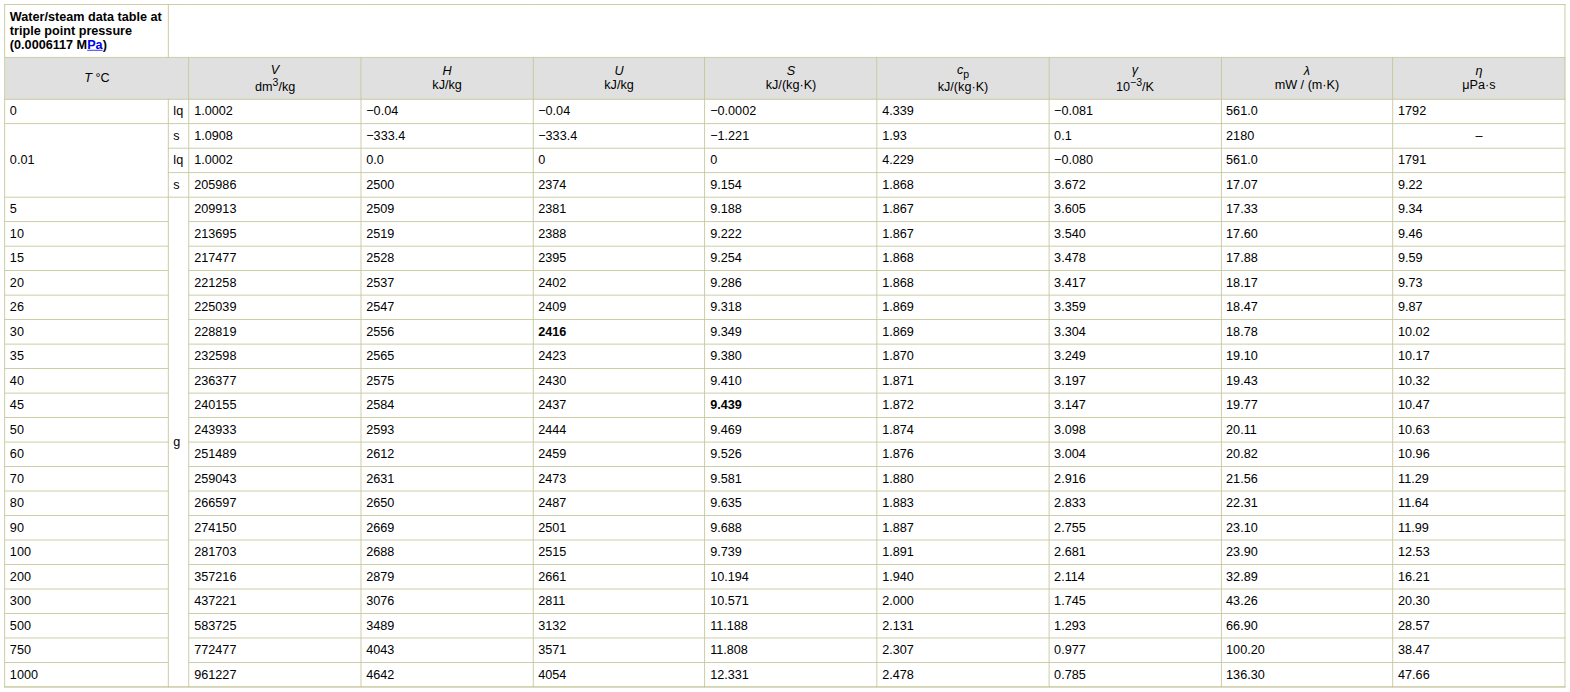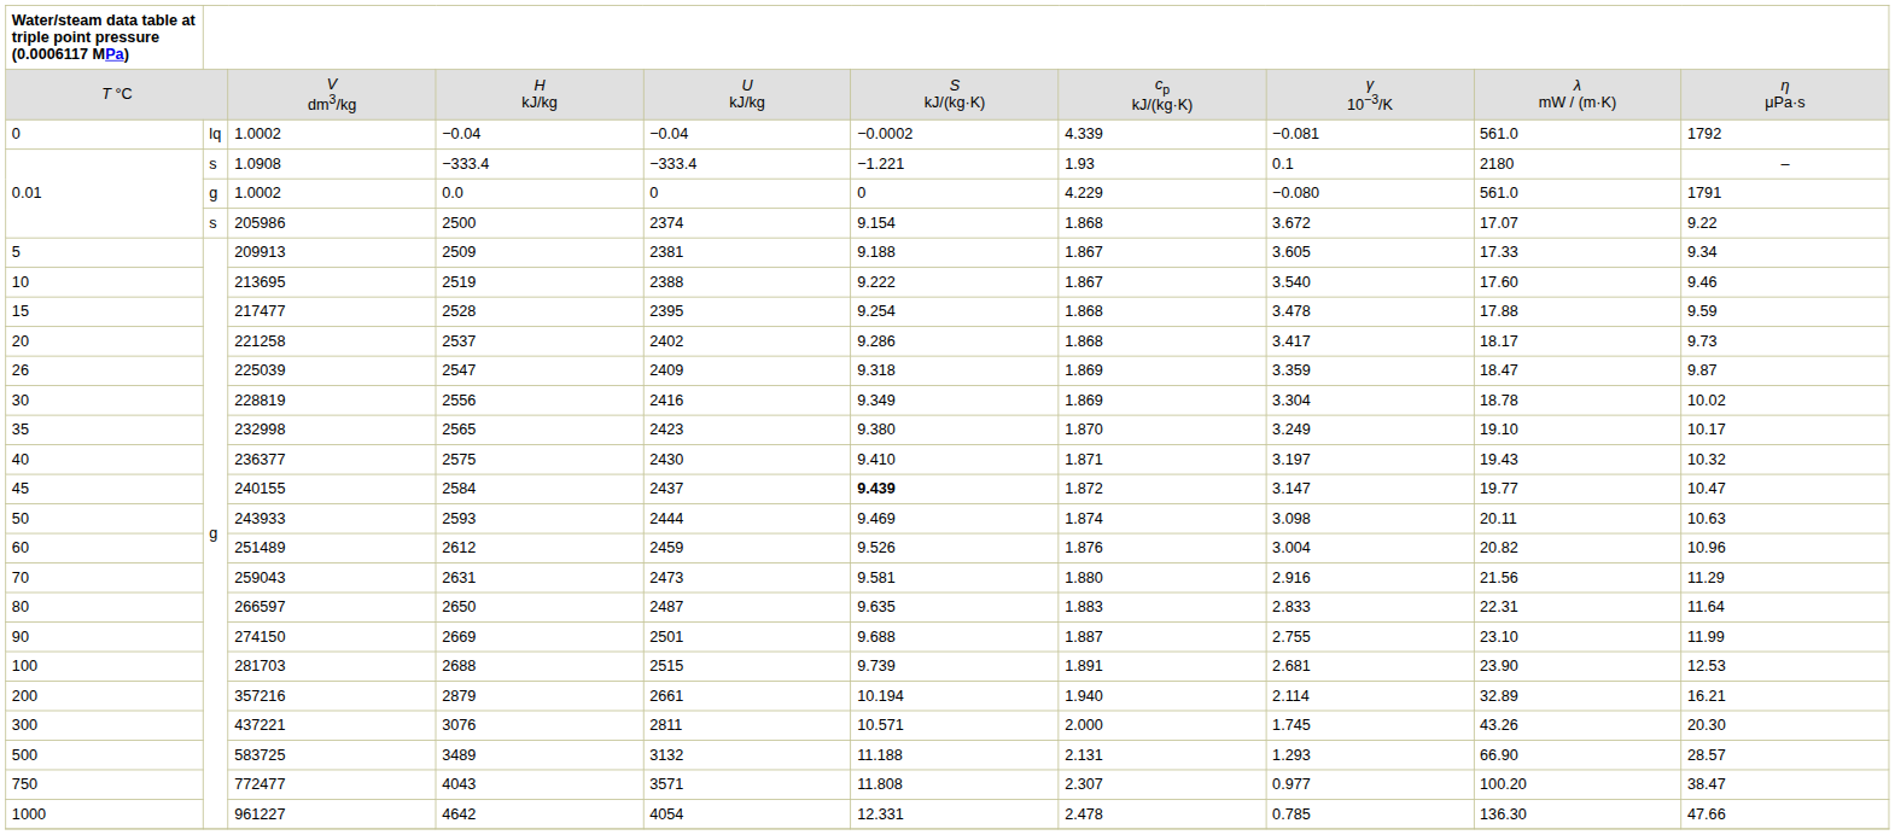0.0 | column 2: lq -> g
2556 | column 5: bold -> normal
2565 | column 3: 232598 -> 232998
